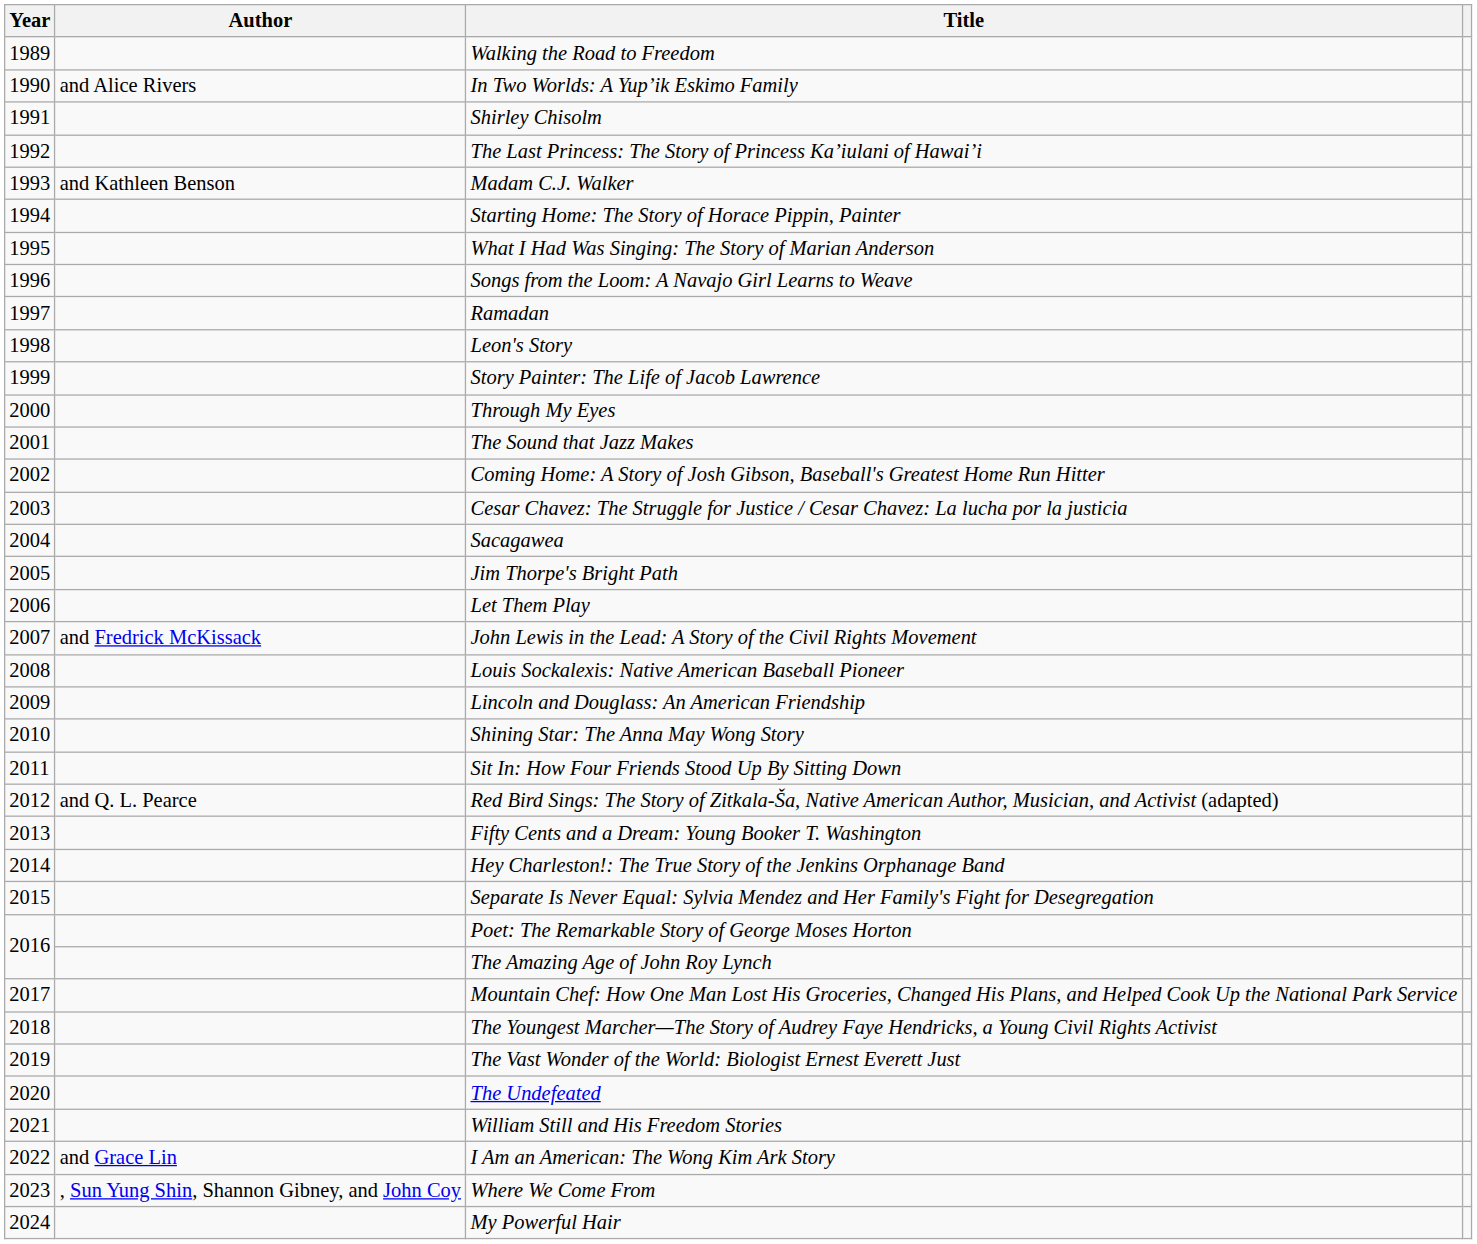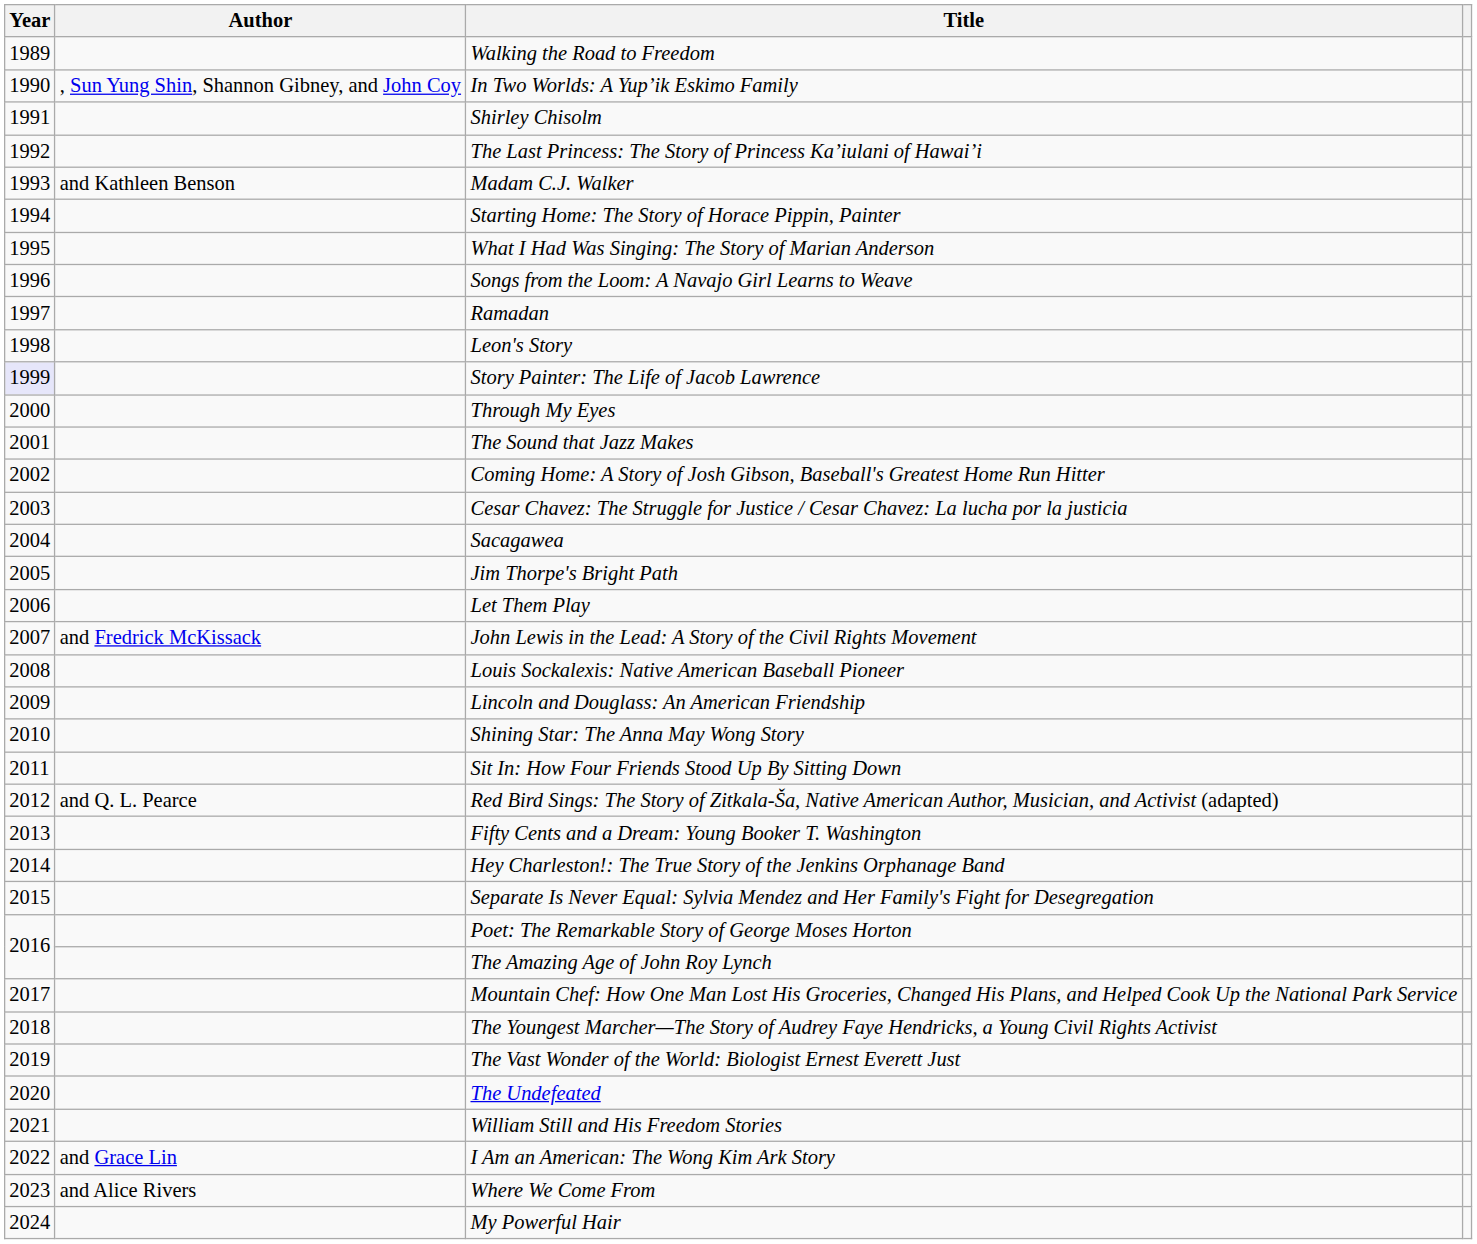In Two Worlds: A Yup’ik Eskimo Family | Author: and Alice Rivers -> , Sun Yung Shin, Shannon Gibney, and John Coy
Story Painter: The Life of Jacob Lawrence | Year: no background -> lavender background
Where We Come From | Author: , Sun Yung Shin, Shannon Gibney, and John Coy -> and Alice Rivers
